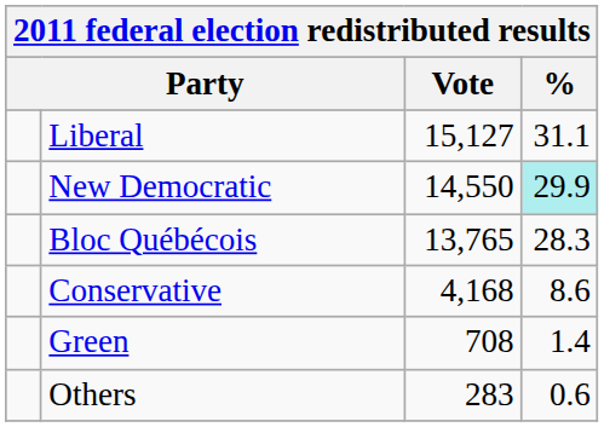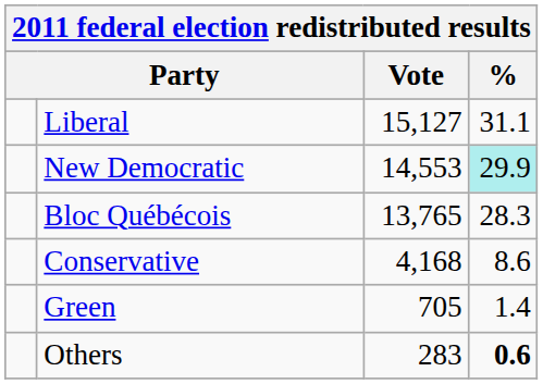New Democratic | Vote: 14,550 -> 14,553
Green | Vote: 708 -> 705
Others | %: normal -> bold
